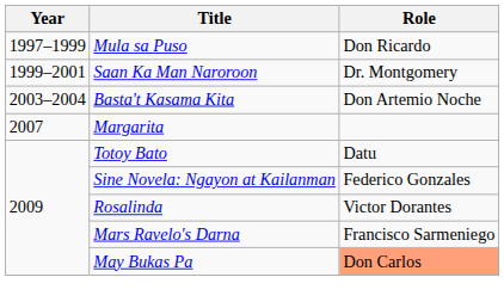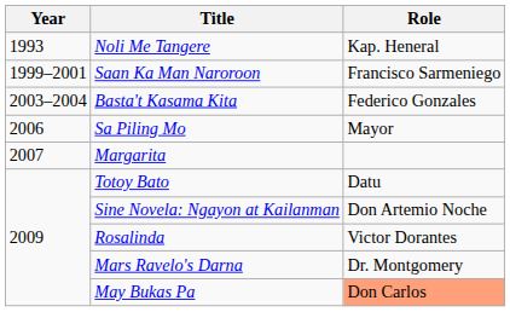+ row: 1993 | Noli Me Tangere | Kap. Heneral
- row: 1997–1999 | Mula sa Puso | Don Ricardo
Saan Ka Man Naroroon | Role: Dr. Montgomery -> Francisco Sarmeniego
Basta't Kasama Kita | Role: Don Artemio Noche -> Federico Gonzales
+ row: 2006 | Sa Piling Mo | Mayor
Sine Novela: Ngayon at Kailanman | Role: Federico Gonzales -> Don Artemio Noche
Mars Ravelo's Darna | Role: Francisco Sarmeniego -> Dr. Montgomery
